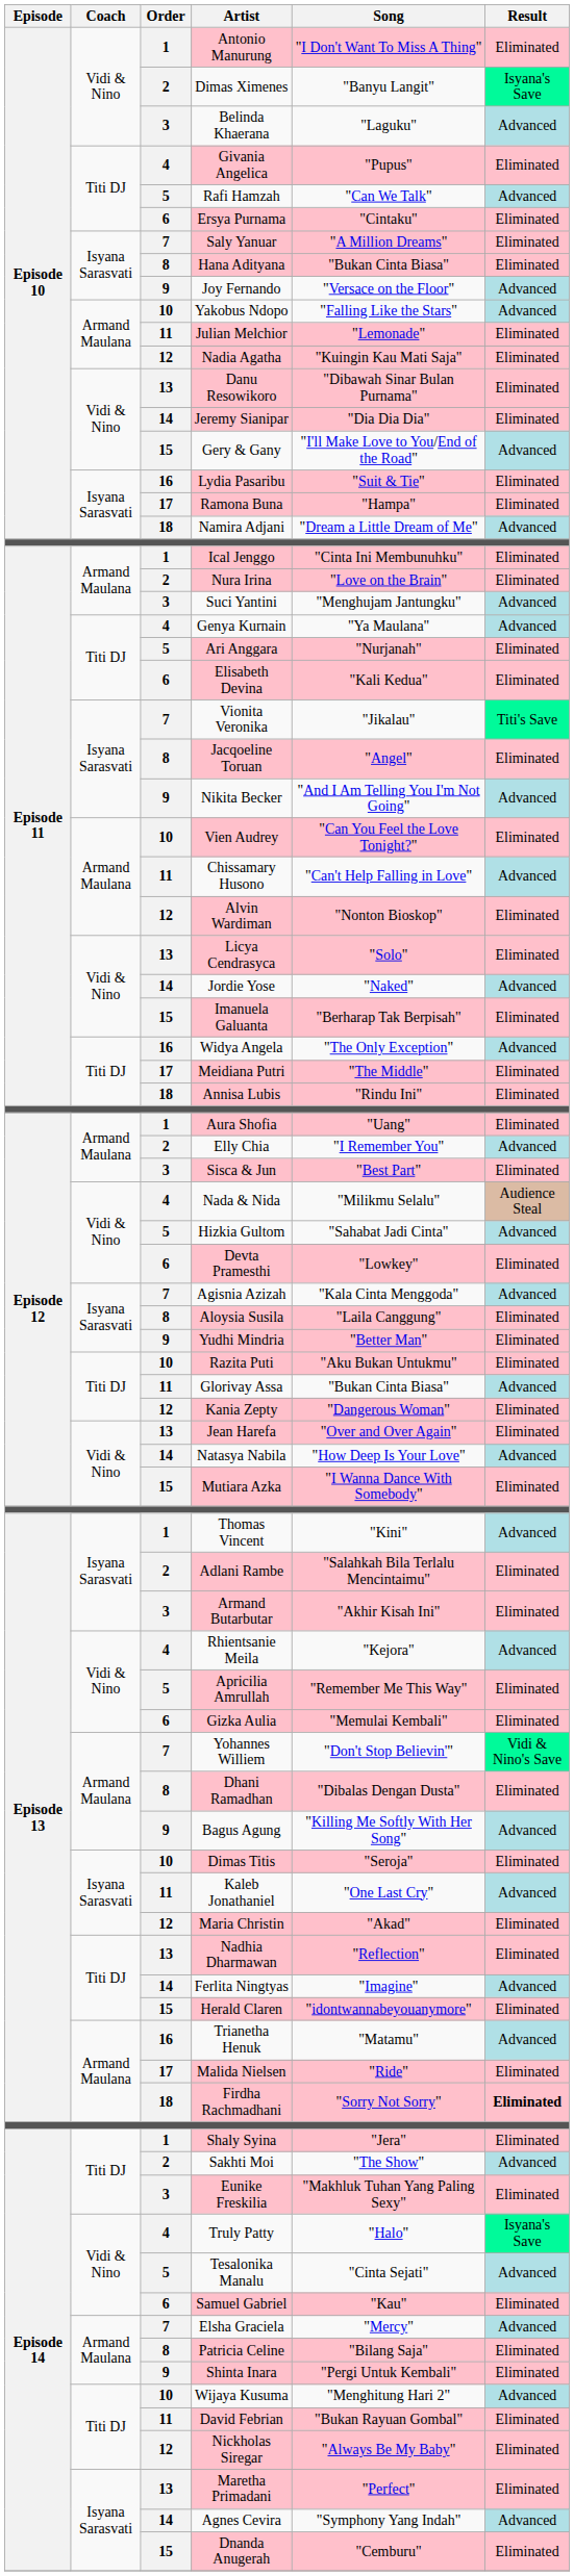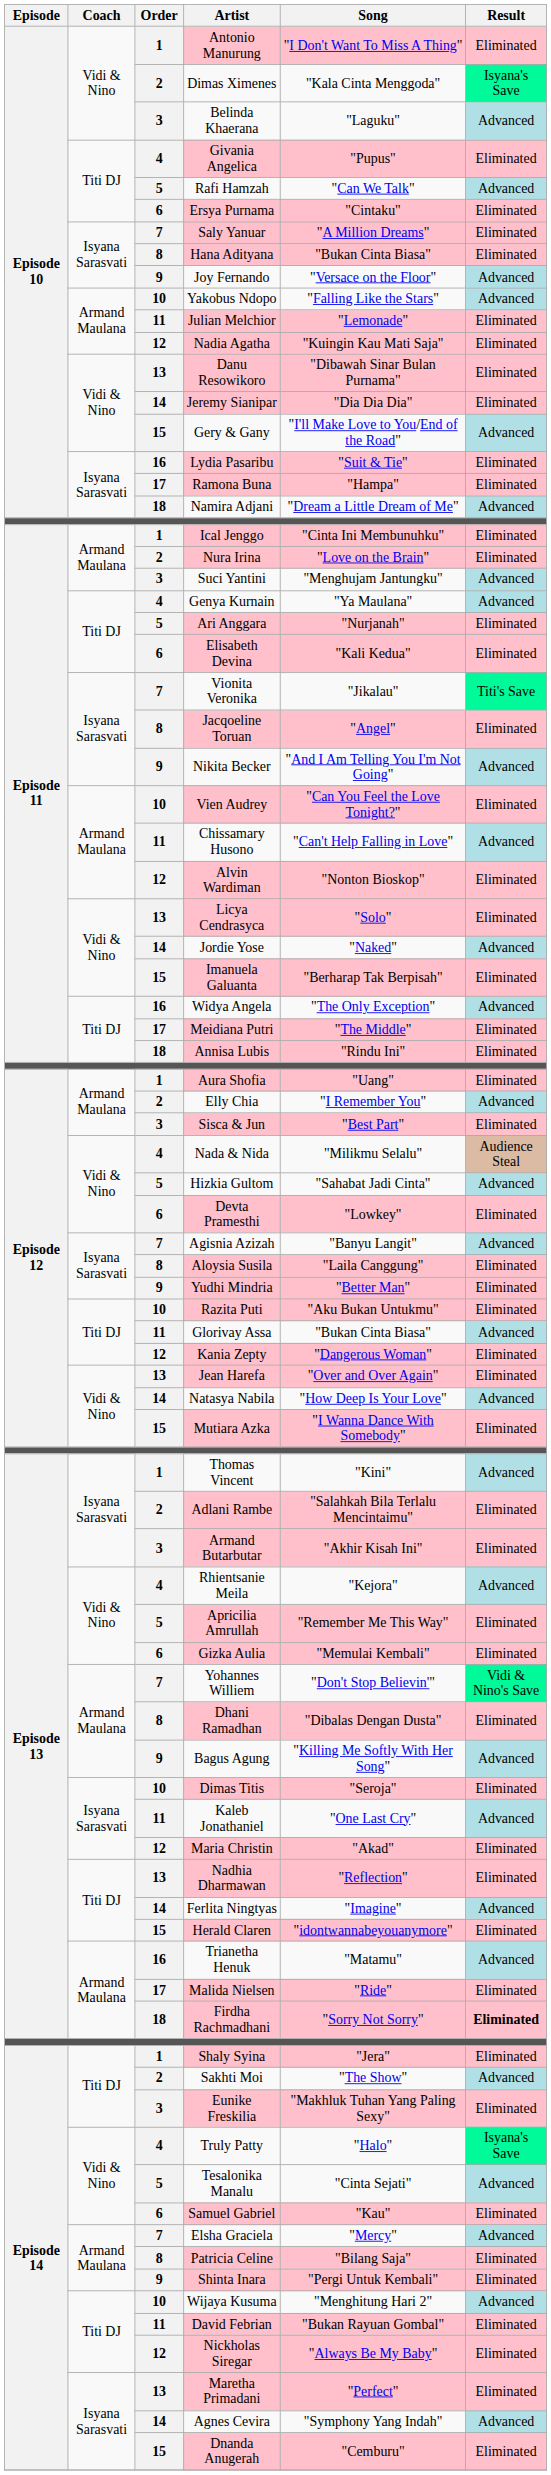Dimas Ximenes | Song: "Banyu Langit" -> "Kala Cinta Menggoda"
Agisnia Azizah | Song: "Kala Cinta Menggoda" -> "Banyu Langit"
